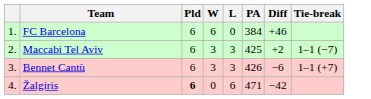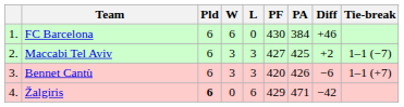+ column: PF | 430 | 427 | 420 | 429
